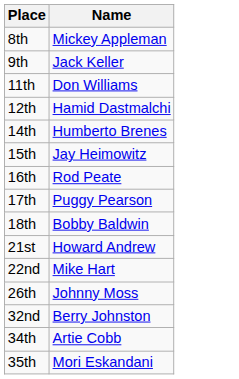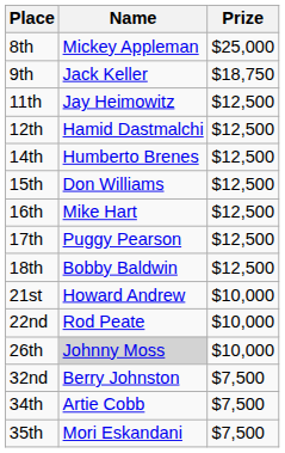+ column: Prize | $25,000 | $18,750 | $12,500 | $12,500 | $12,500 | $12,500 | $12,500 | $12,500 | $12,500 | $10,000 | $10,000 | $10,000 | $7,500 | $7,500 | $7,500
11th | Name: Don Williams -> Jay Heimowitz
15th | Name: Jay Heimowitz -> Don Williams
16th | Name: Rod Peate -> Mike Hart
22nd | Name: Mike Hart -> Rod Peate
26th | Name: no background -> lightgrey background
